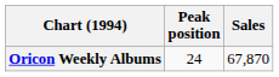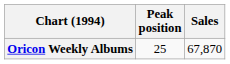Oricon Weekly Albums | Peak position: 24 -> 25
